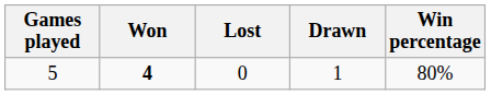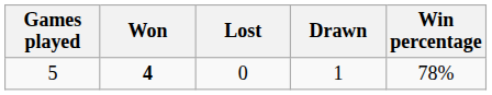5 | Win percentage: 80% -> 78%
